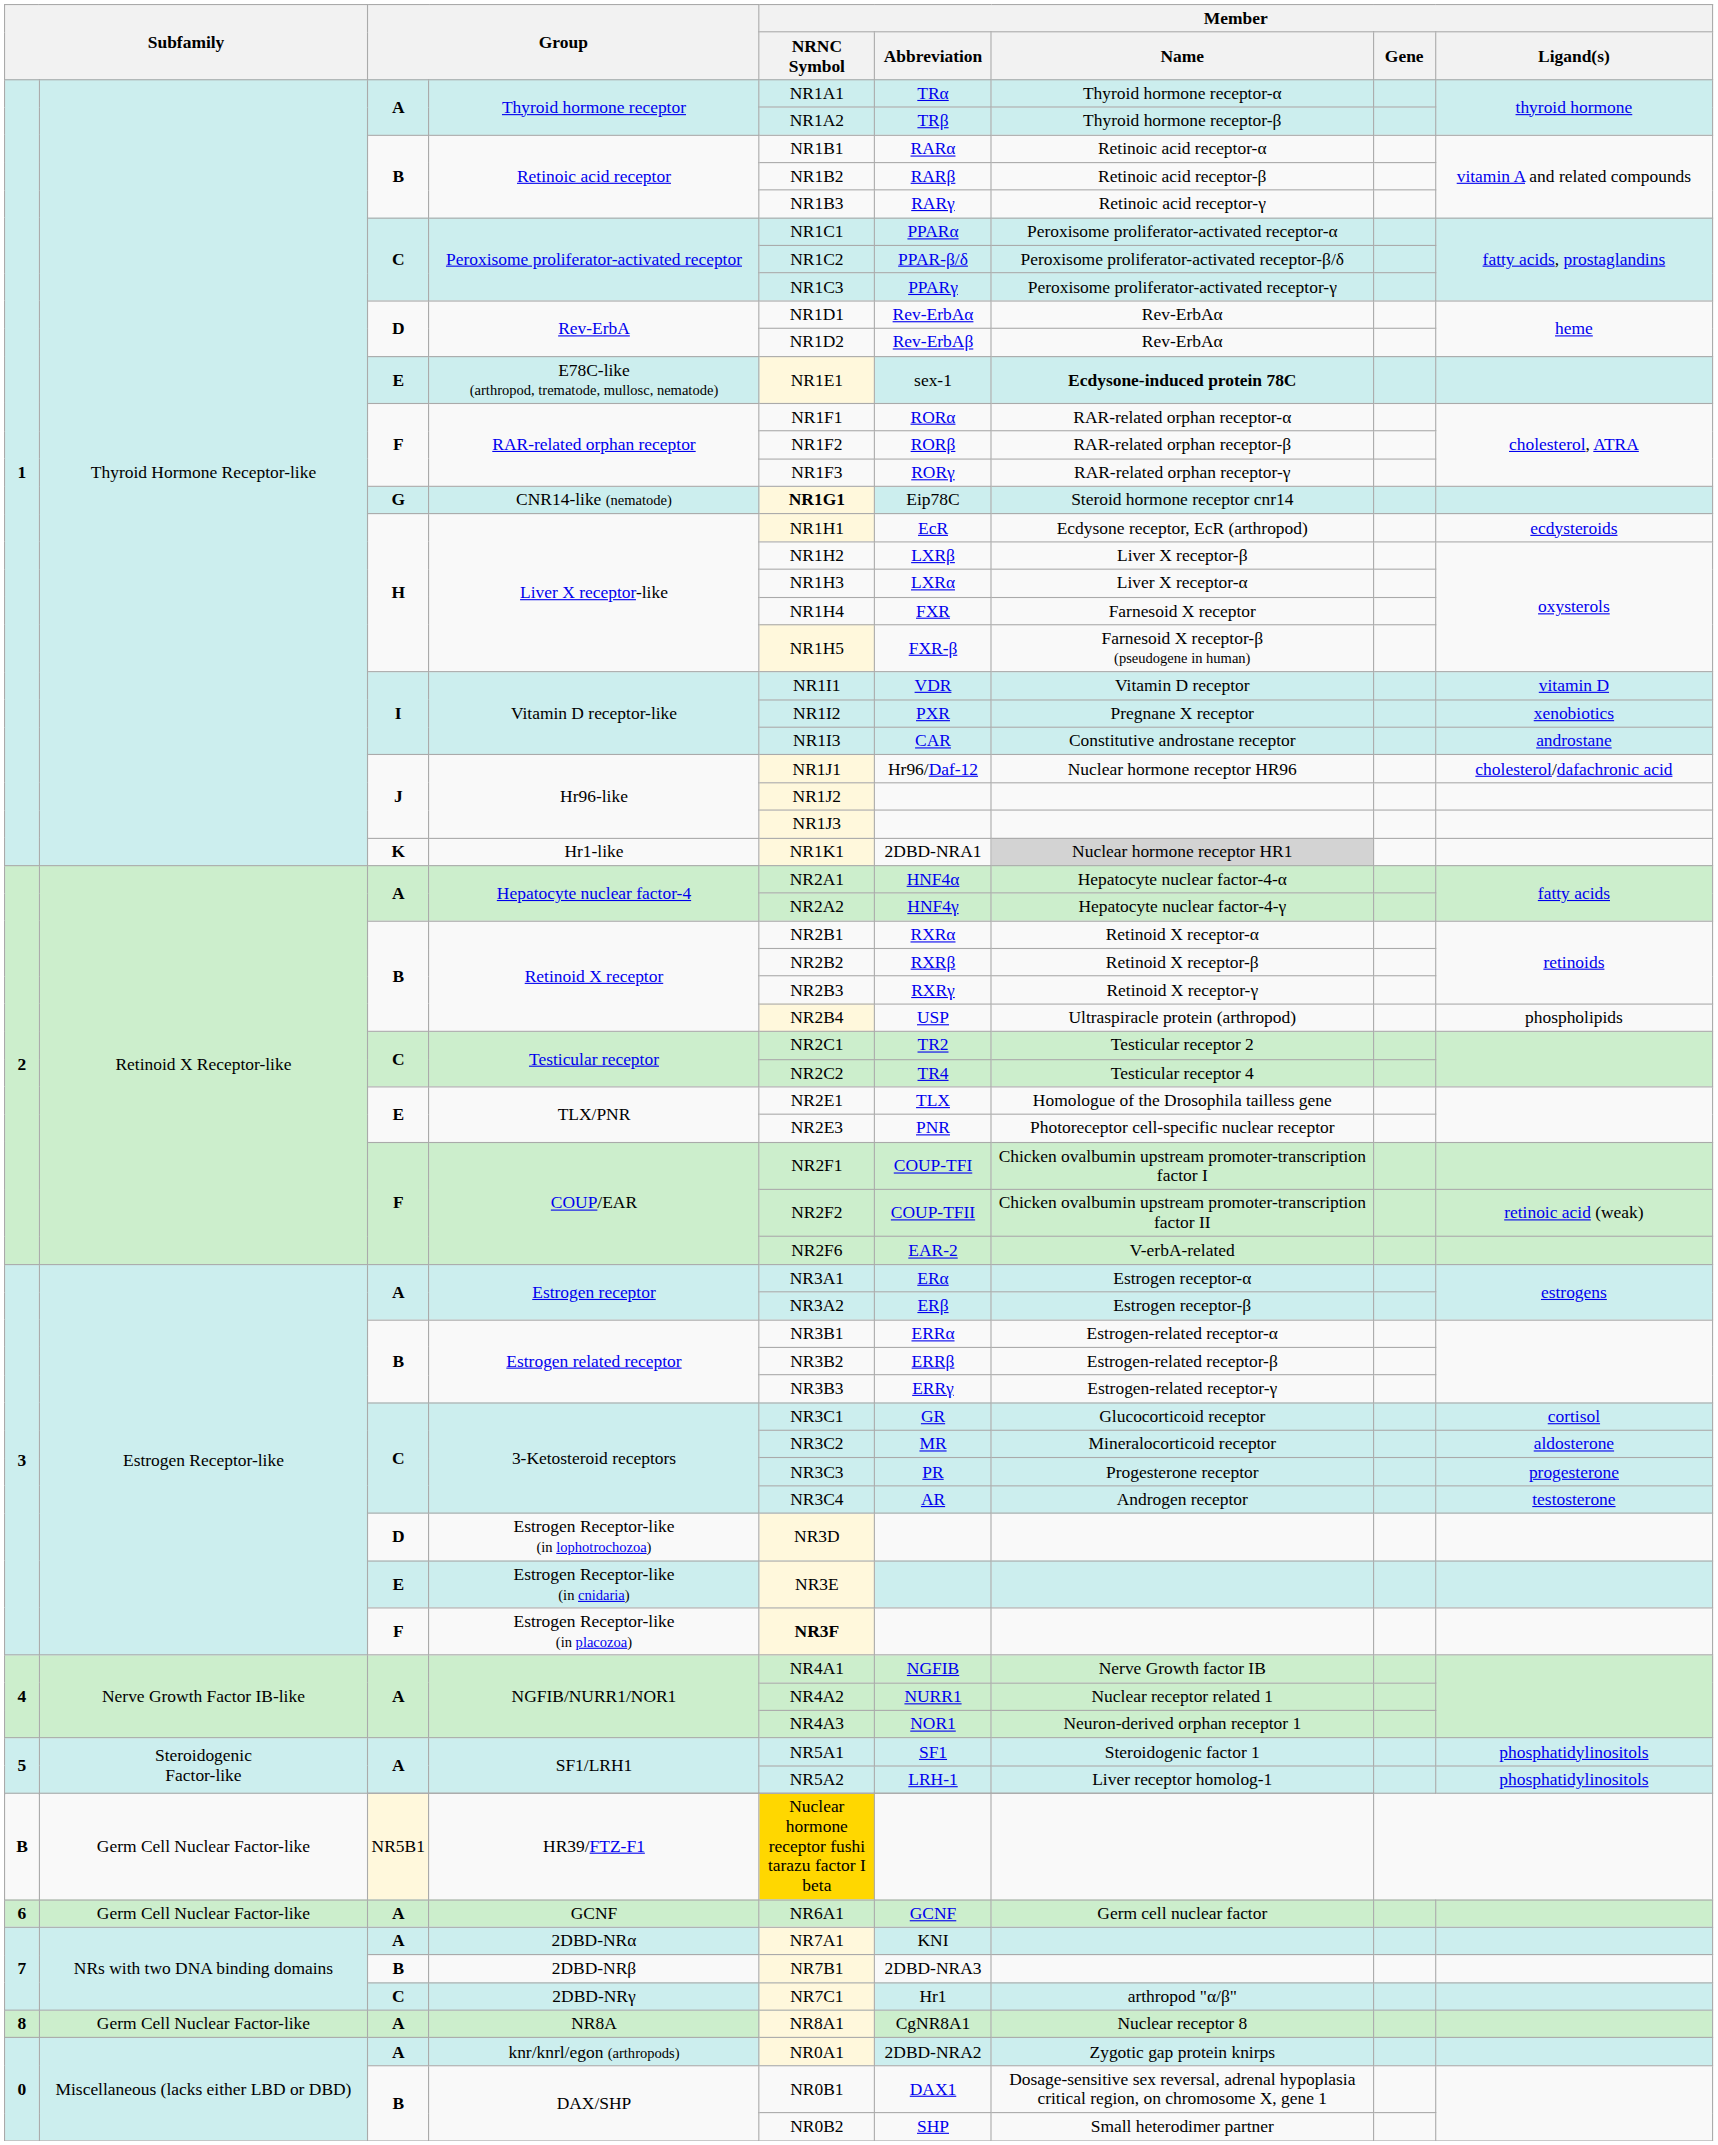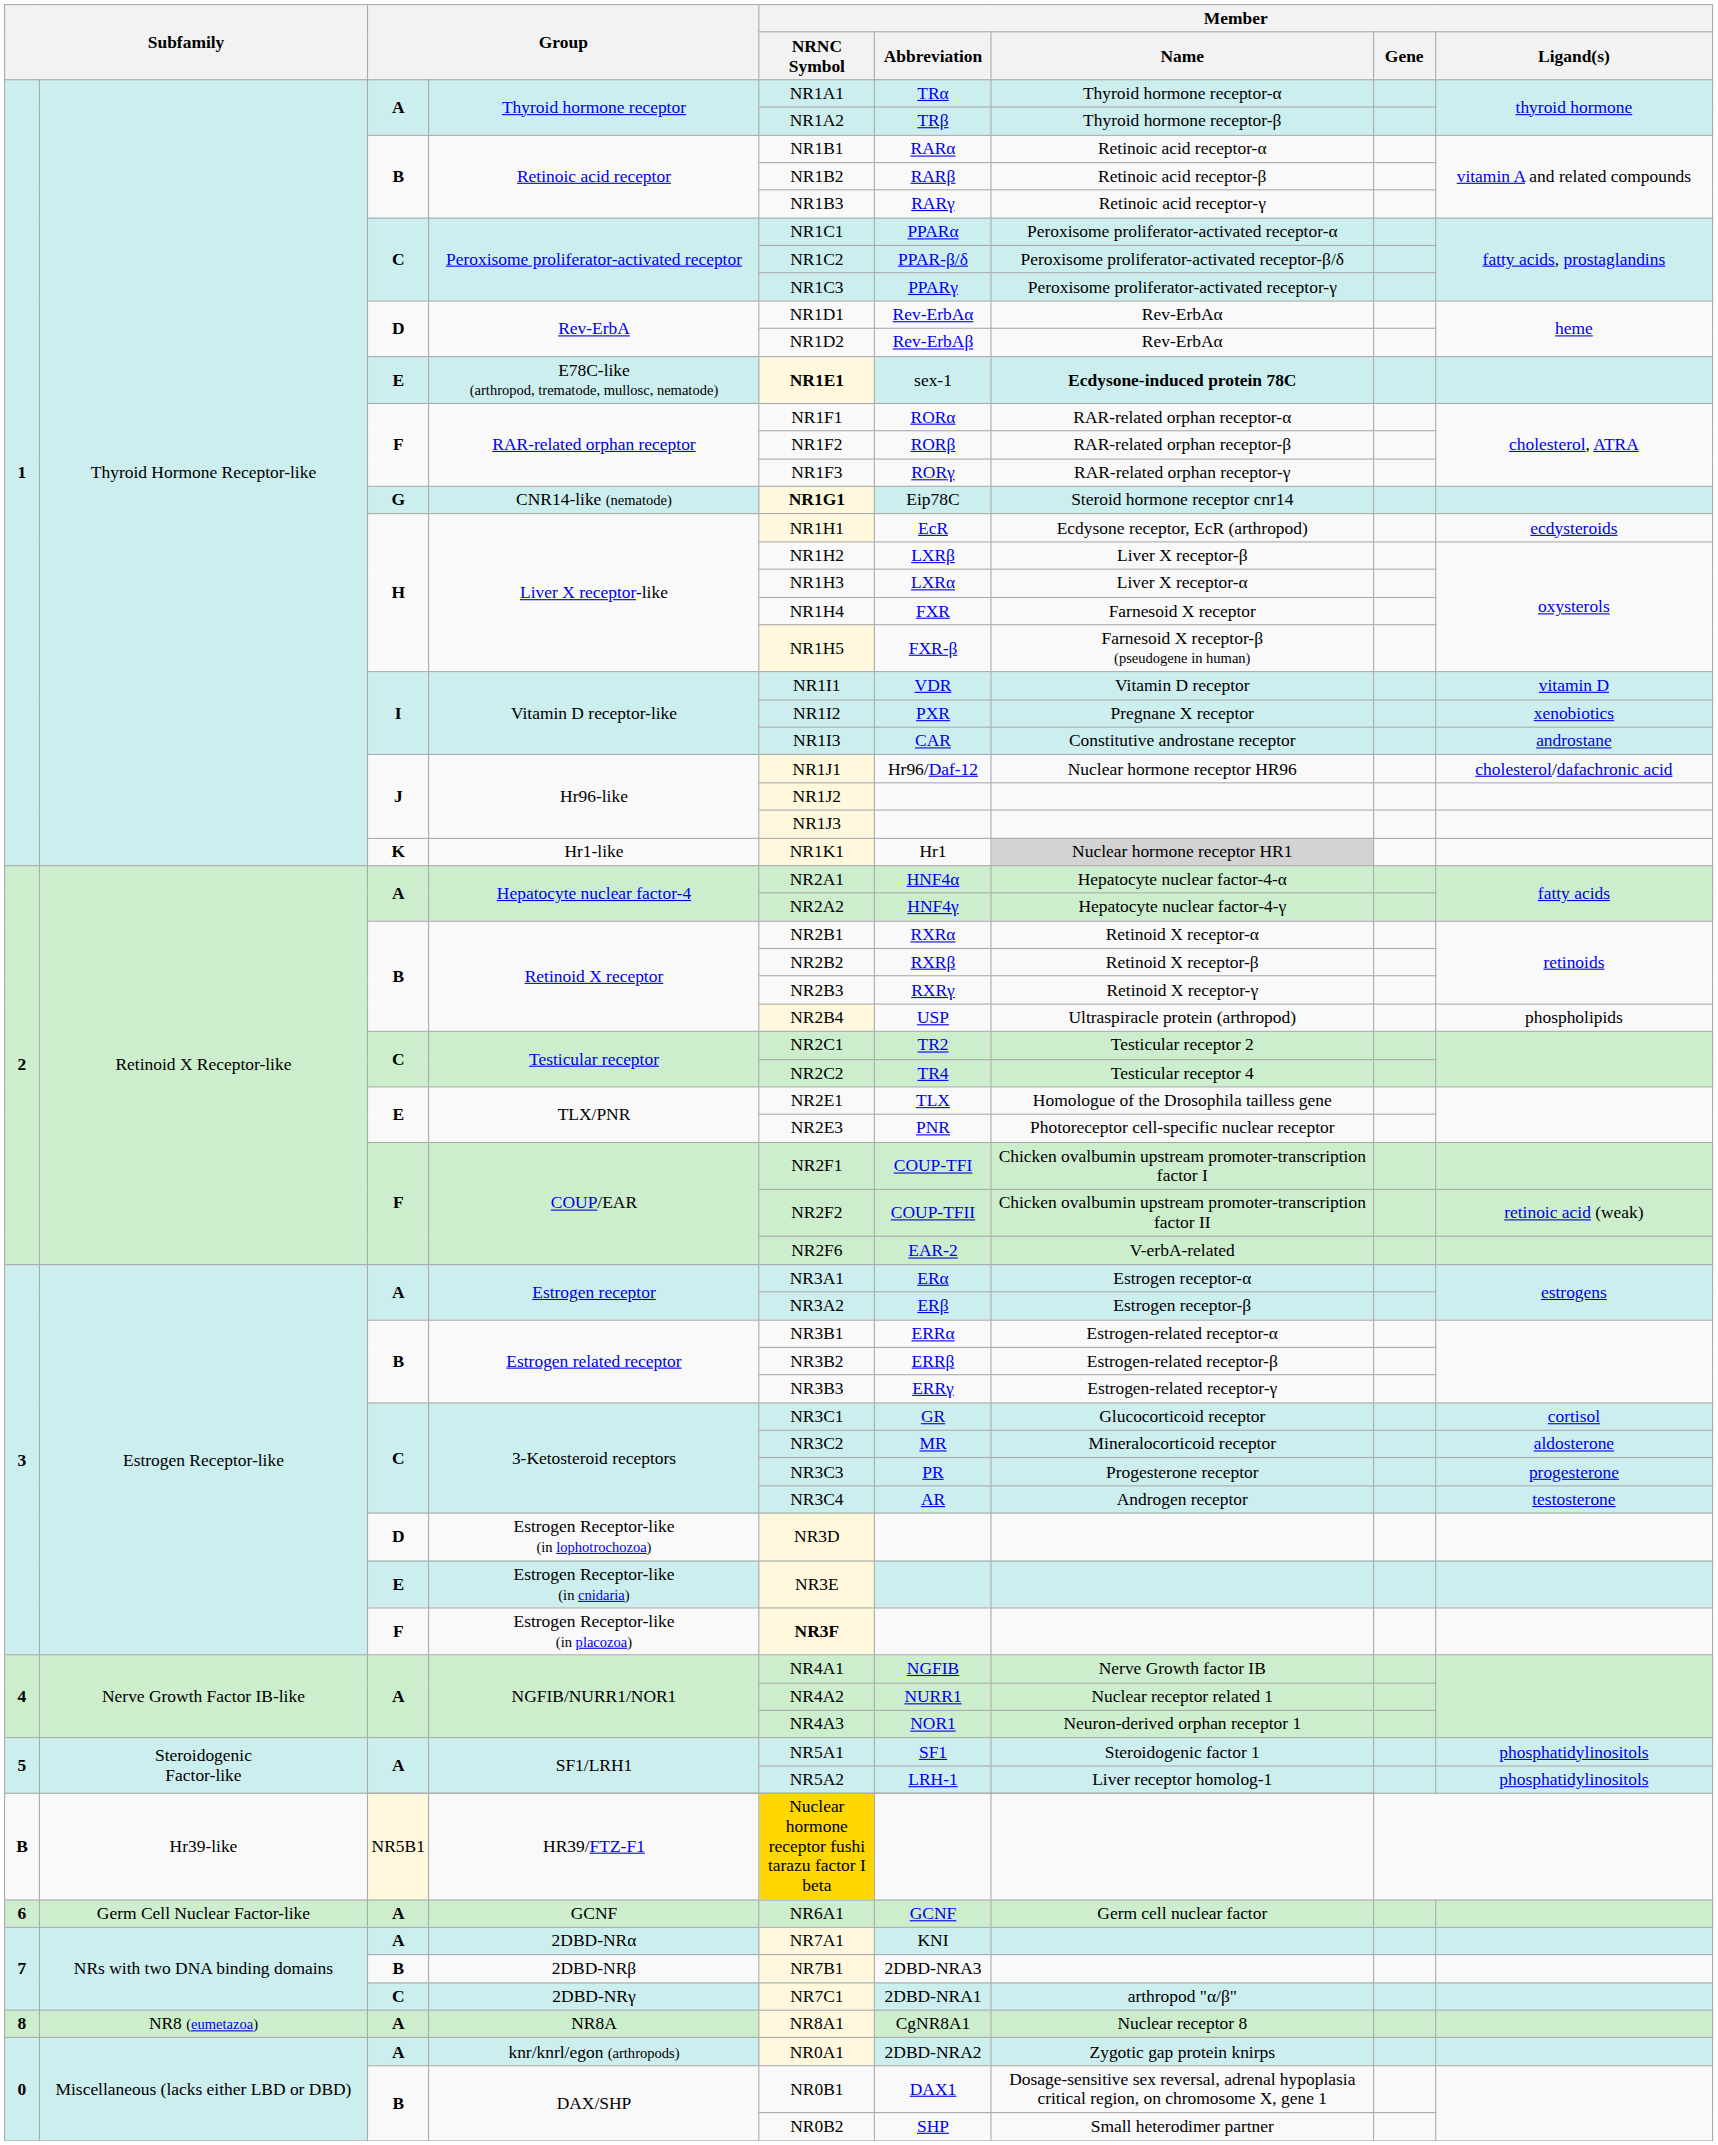E78C-like (arthropod, trematode, mullosc, nematode) | Member / NRNC Symbol: normal -> bold
Hr1-like | Member / Abbreviation: 2DBD-NRA1 -> Hr1
HR39/FTZ-F1 | column 2: Germ Cell Nuclear Factor-like -> Hr39-like
2DBD-NRγ | Member / Abbreviation: Hr1 -> 2DBD-NRA1
NR8A | column 2: Germ Cell Nuclear Factor-like -> NR8 (eumetazoa)
